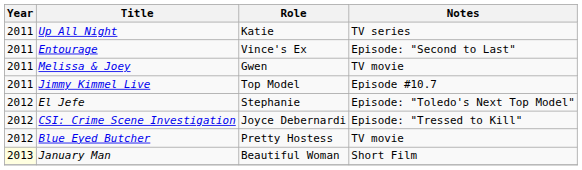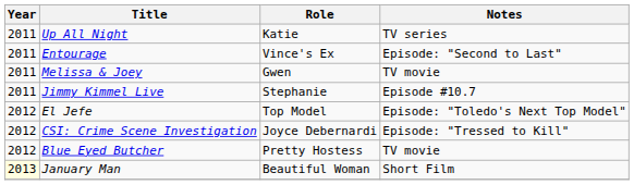Jimmy Kimmel Live | Role: Top Model -> Stephanie
El Jefe | Role: Stephanie -> Top Model
